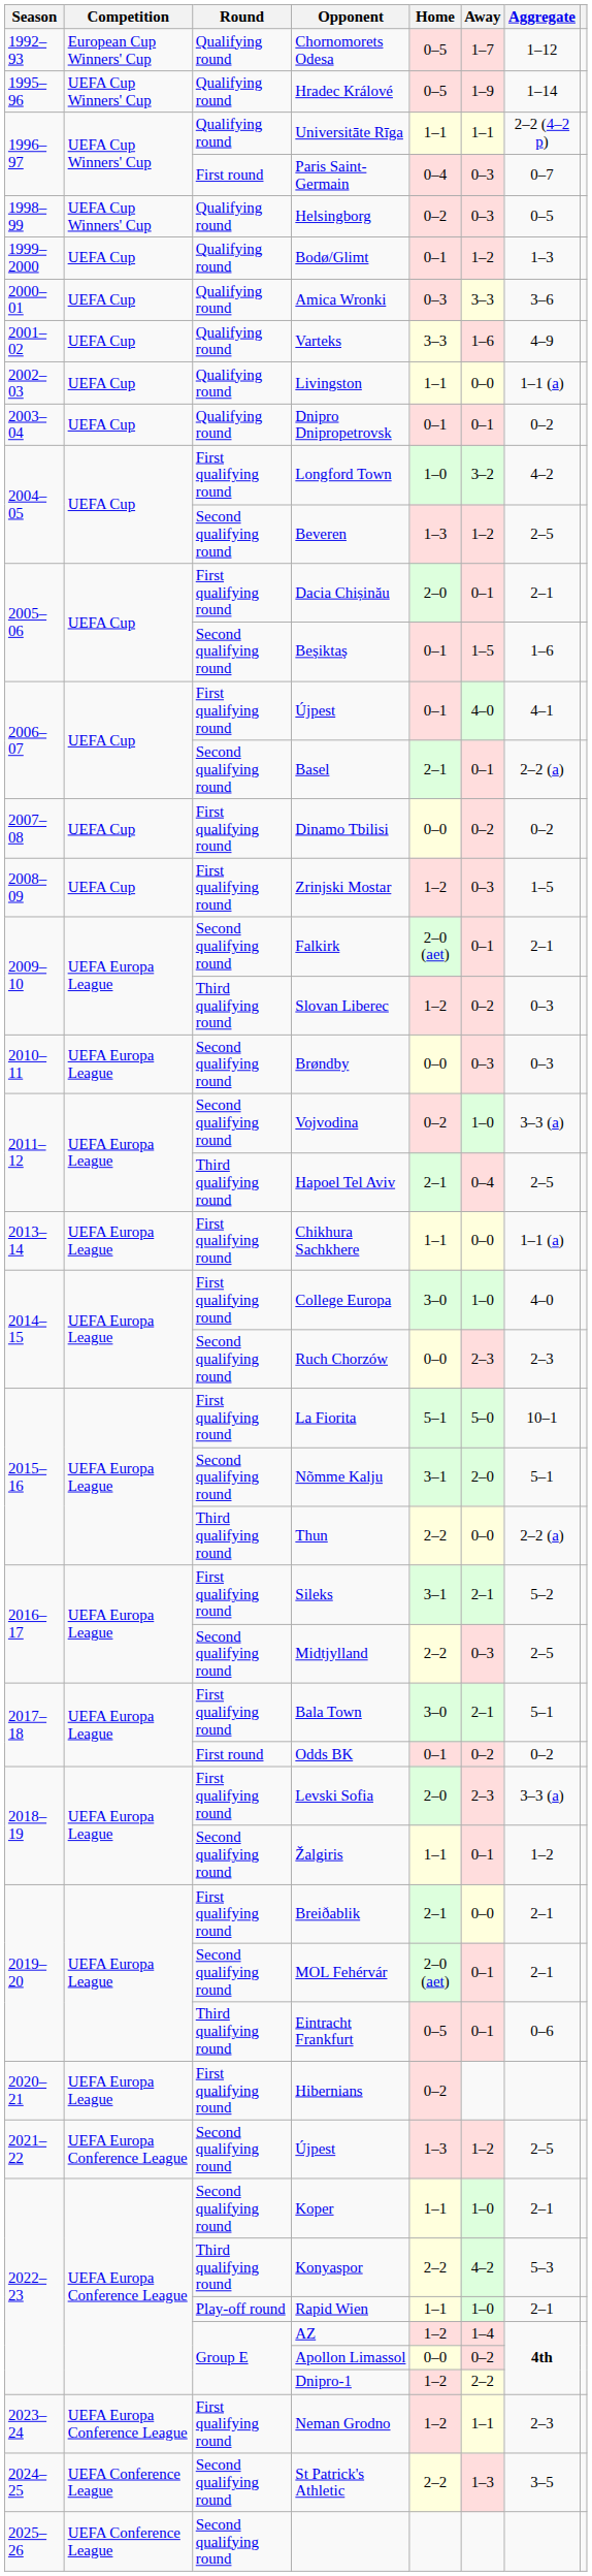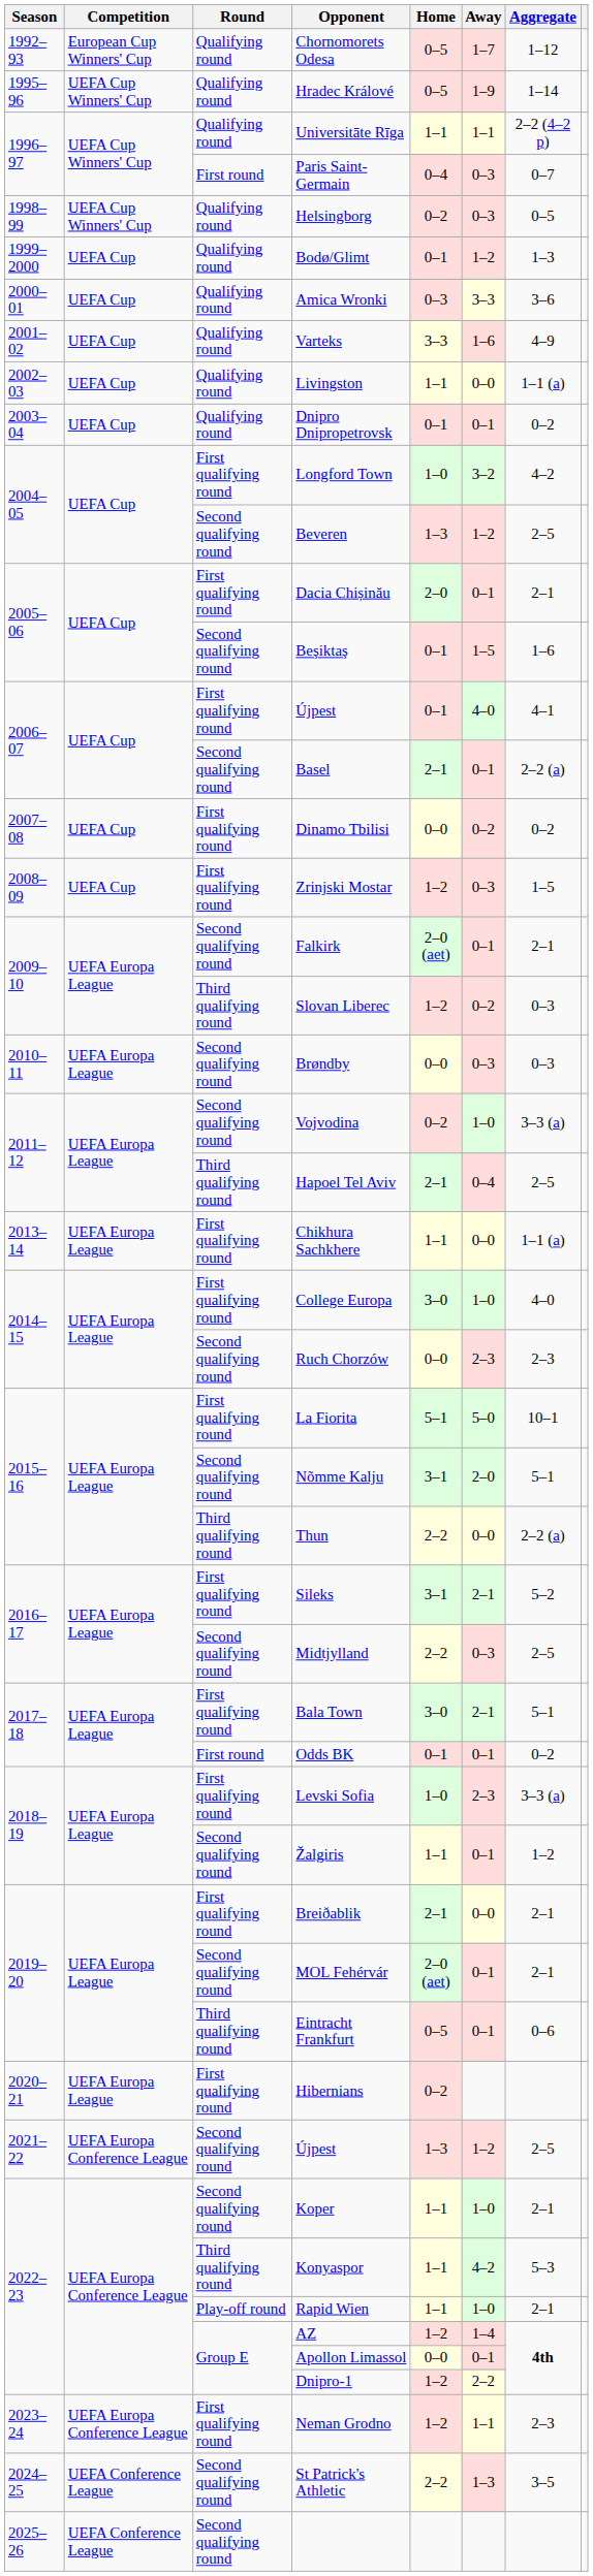Odds BK | Away: 0–2 -> 0–1
Levski Sofia | Home: 2–0 -> 1–0
Konyaspor | Home: 2–2 -> 1–1
Apollon Limassol | Away: 0–2 -> 0–1
